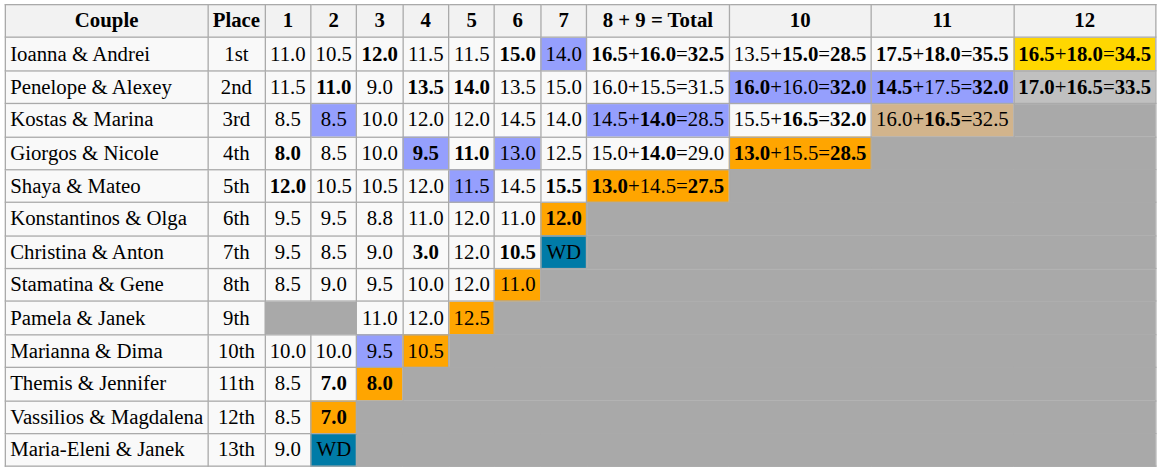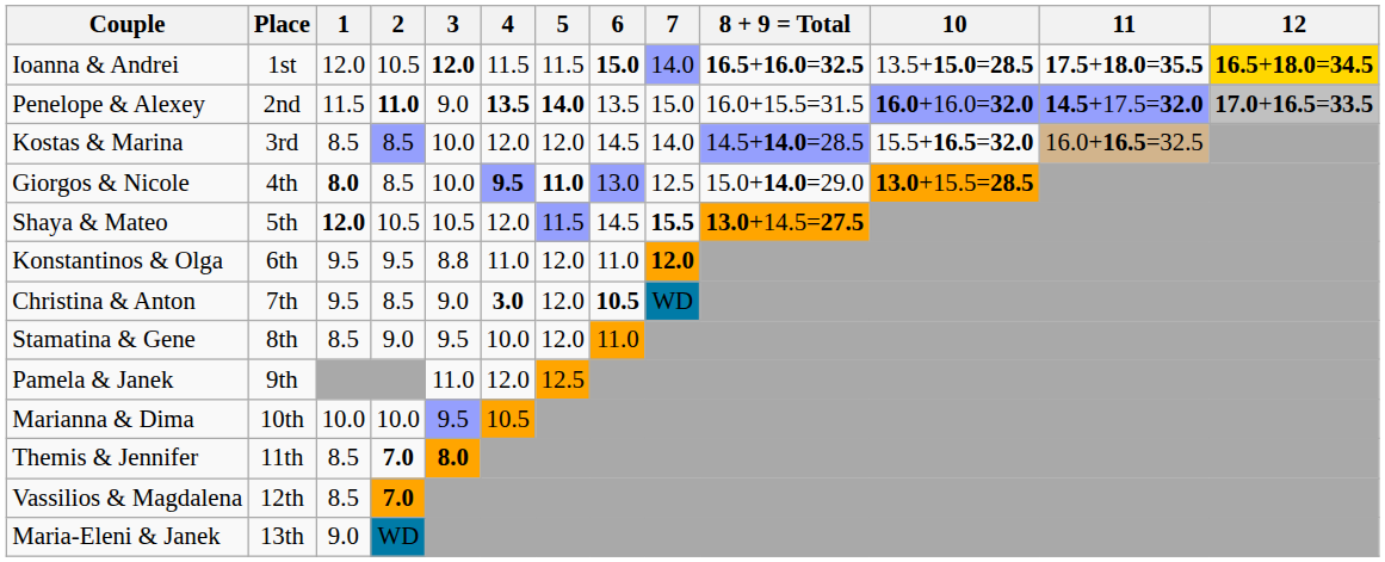Ioanna & Andrei | 1: 11.0 -> 12.0
